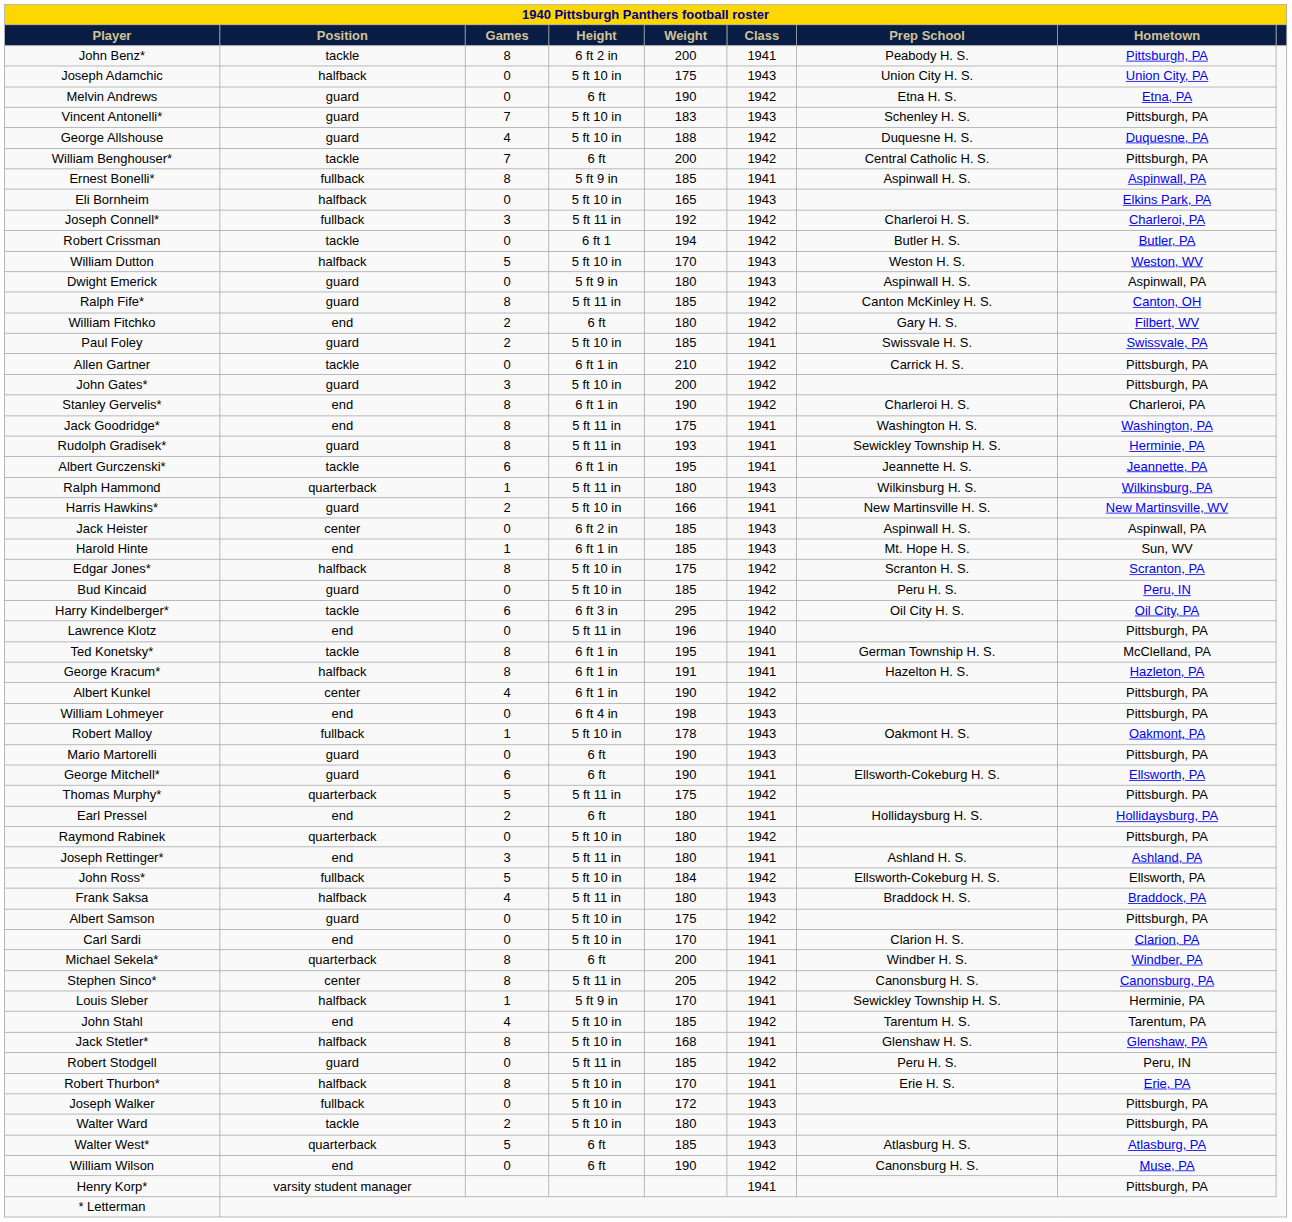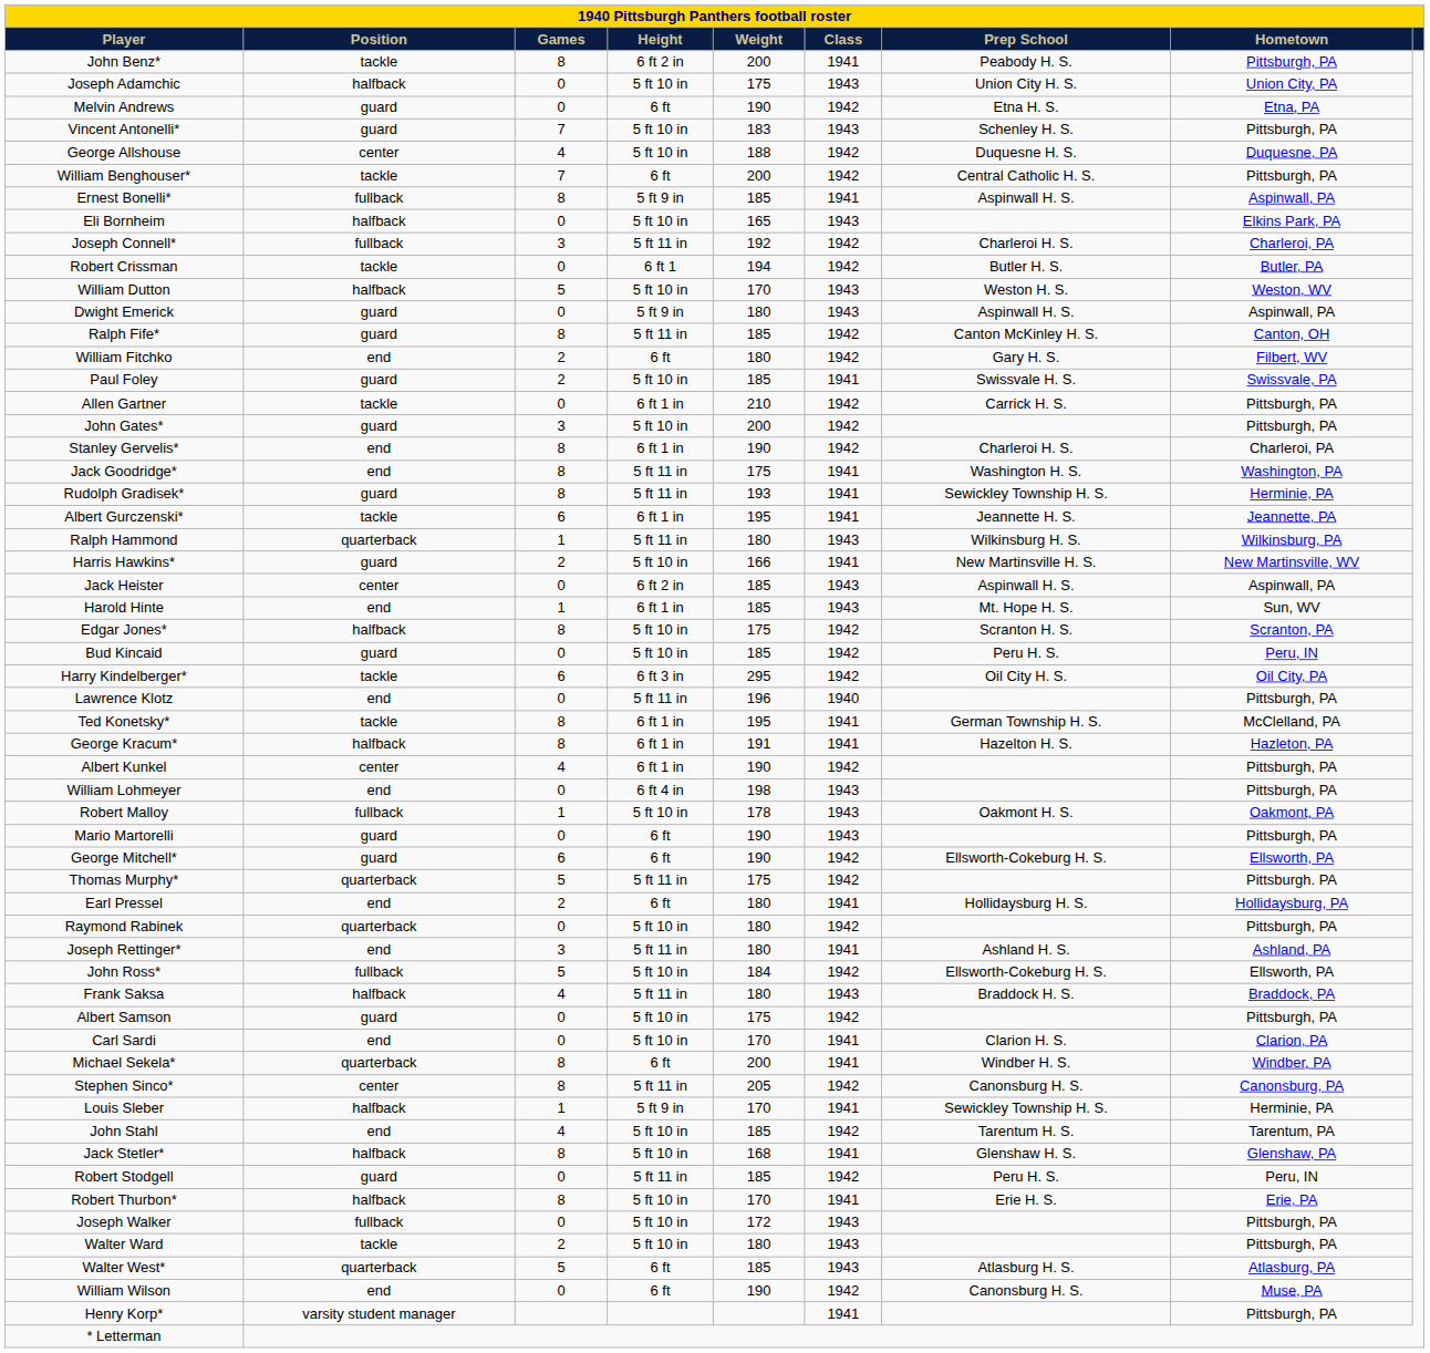George Allshouse | Position: guard -> center
George Mitchell* | Class: 1941 -> 1942
